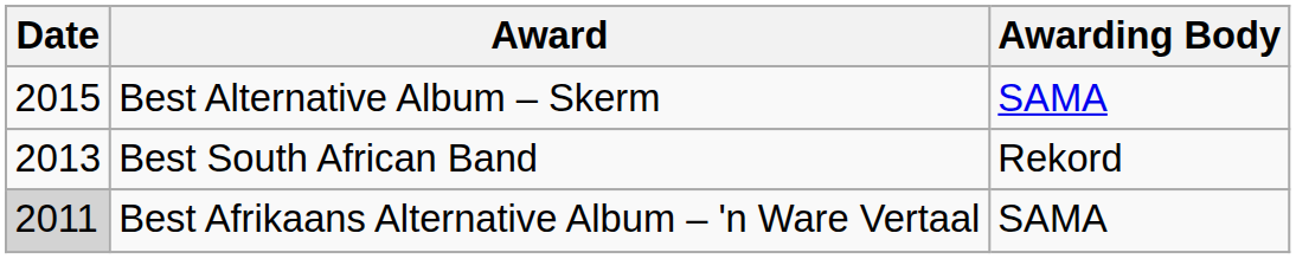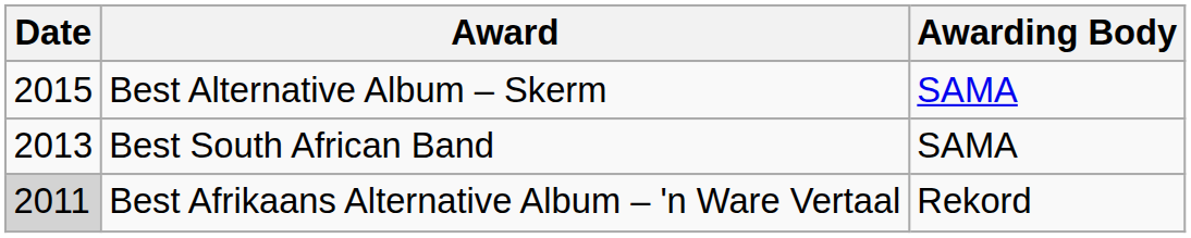Best South African Band | Awarding Body: Rekord -> SAMA
Best Afrikaans Alternative Album – 'n Ware Vertaal | Awarding Body: SAMA -> Rekord
